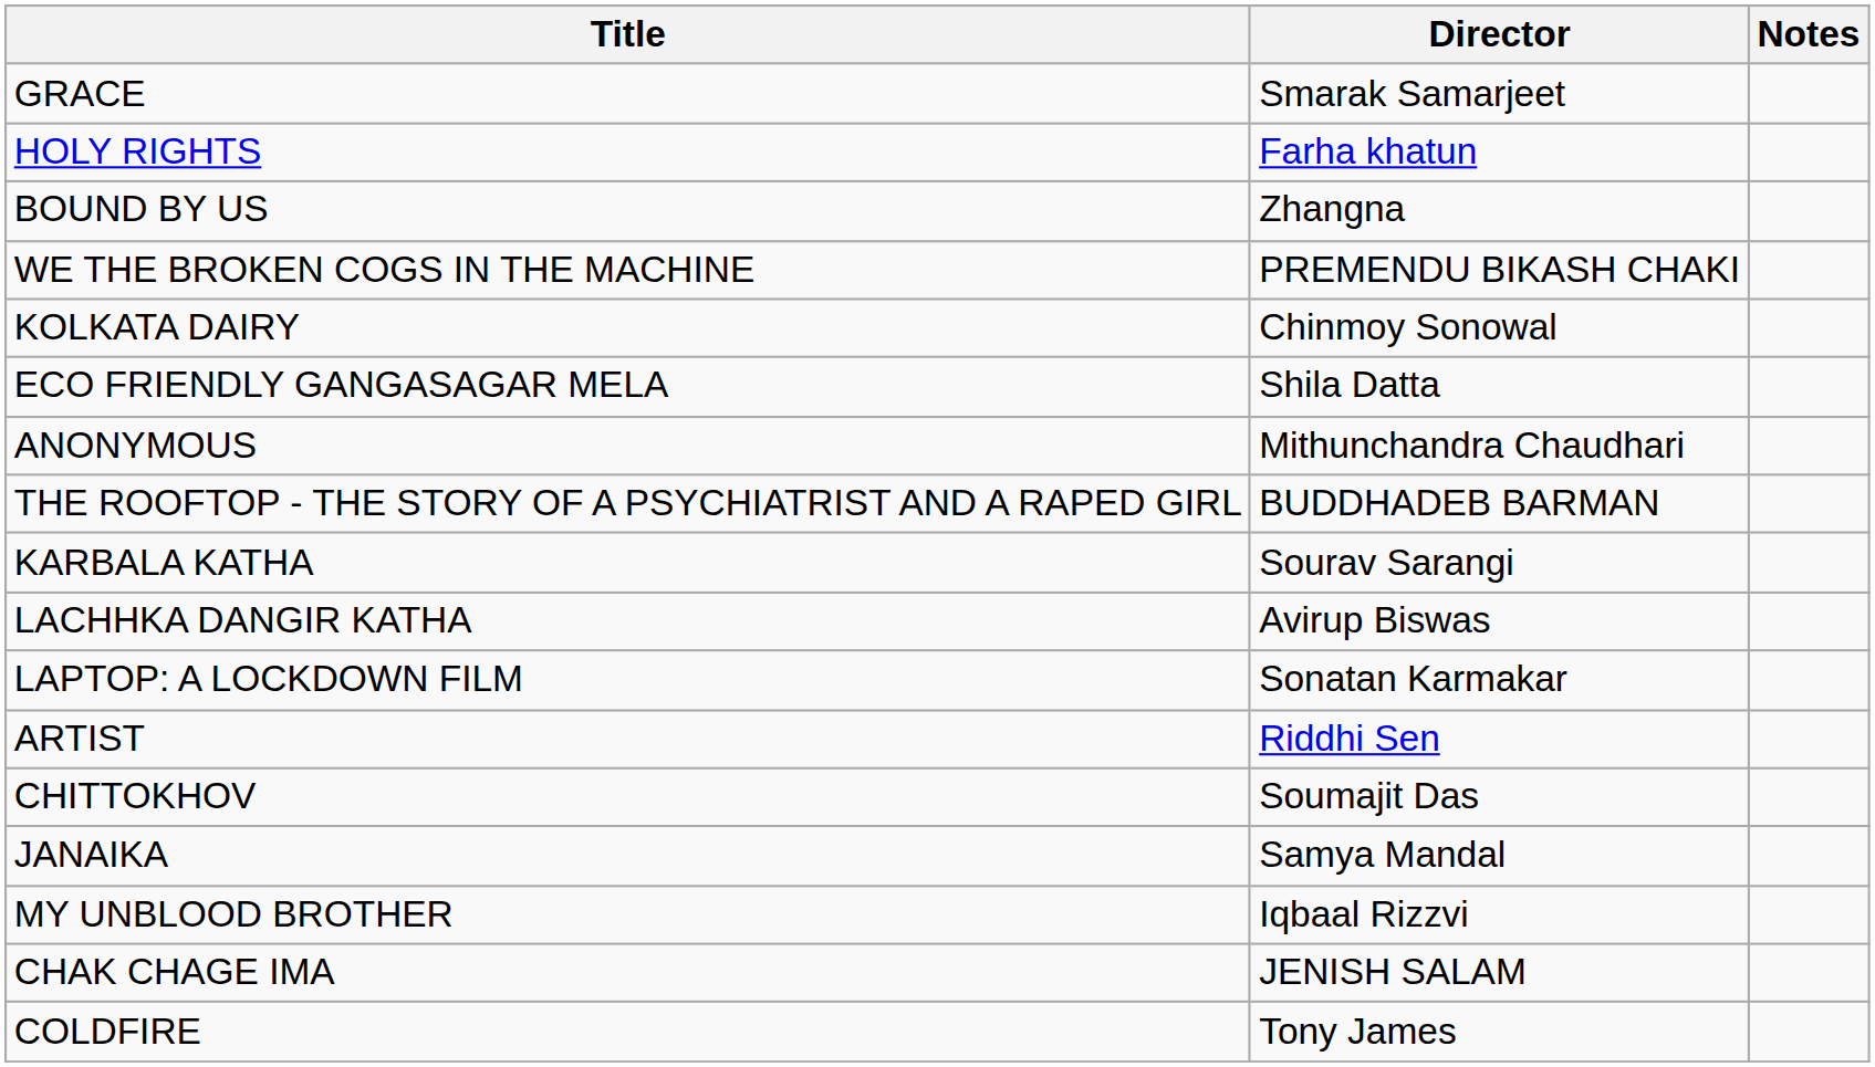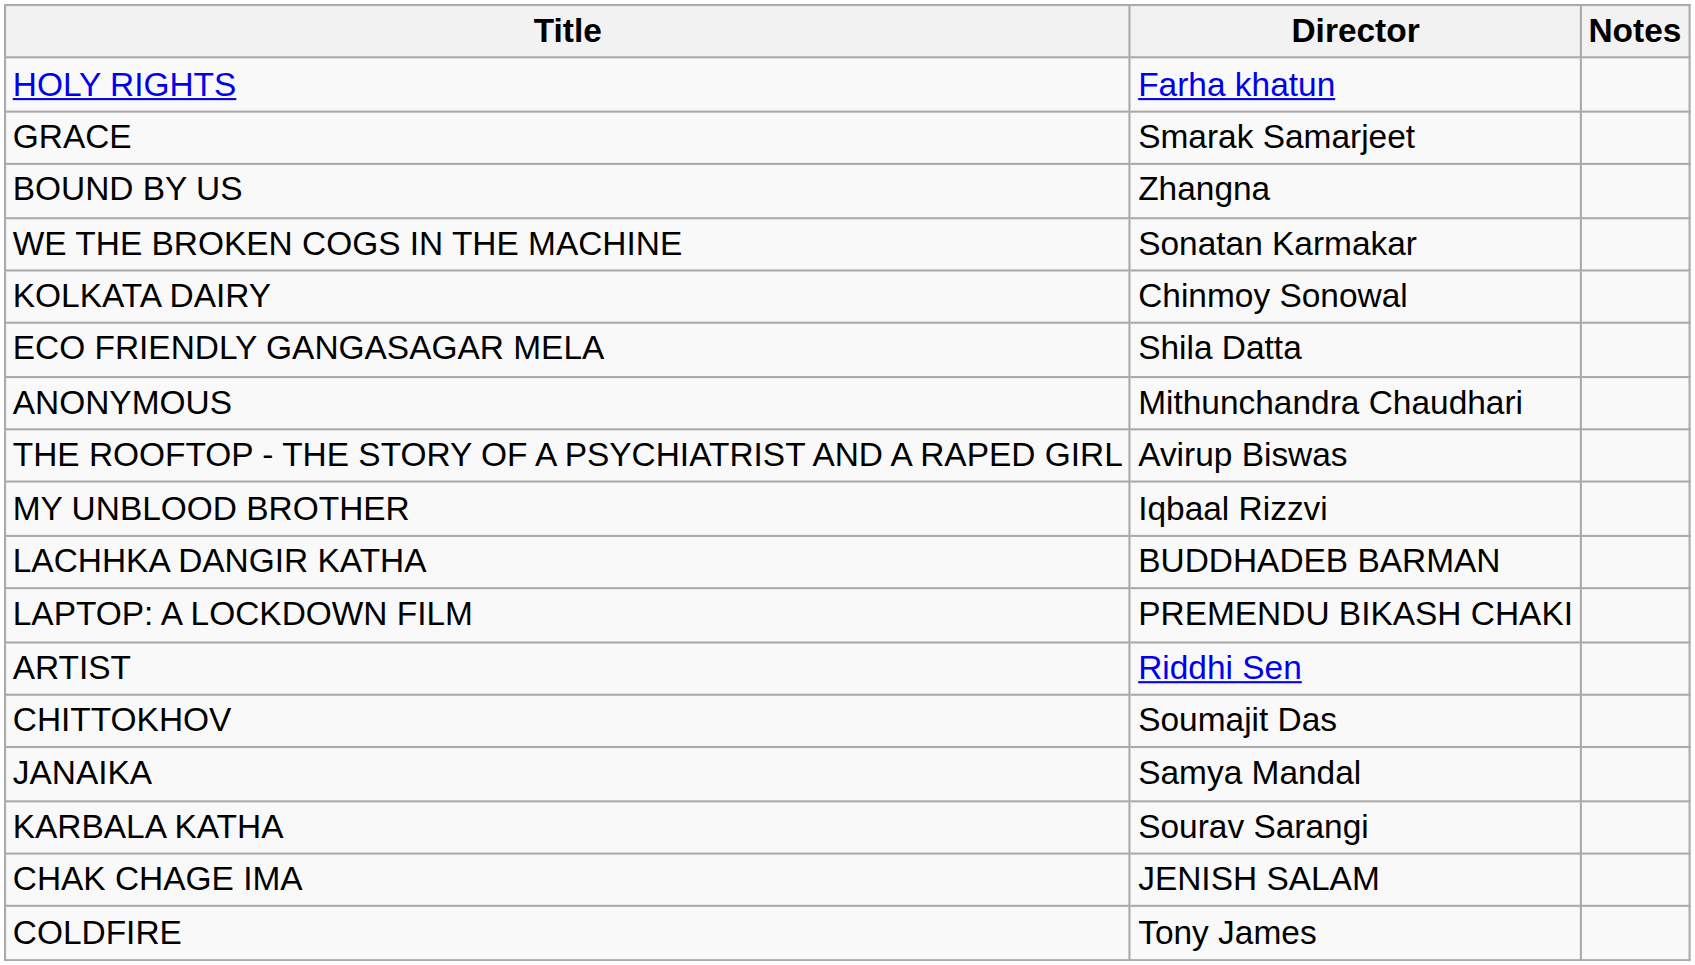rows swapped: HOLY RIGHTS <-> GRACE
WE THE BROKEN COGS IN THE MACHINE | Director: PREMENDU BIKASH CHAKI -> Sonatan Karmakar
THE ROOFTOP - THE STORY OF A PSYCHIATRIST AND A RAPED GIRL | Director: BUDDHADEB BARMAN -> Avirup Biswas
rows swapped: MY UNBLOOD BROTHER <-> KARBALA KATHA
LACHHKA DANGIR KATHA | Director: Avirup Biswas -> BUDDHADEB BARMAN
LAPTOP: A LOCKDOWN FILM | Director: Sonatan Karmakar -> PREMENDU BIKASH CHAKI
